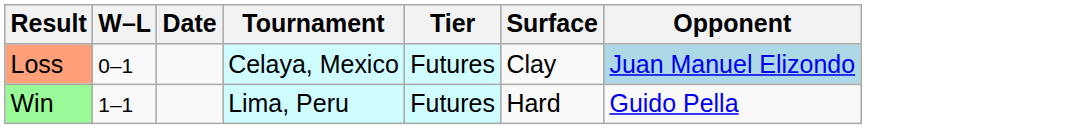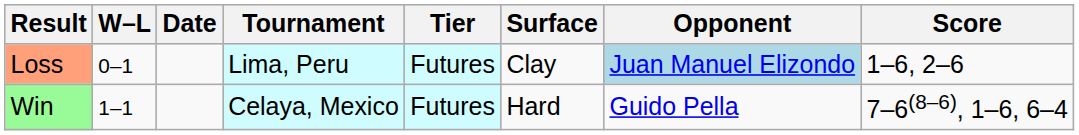+ column: Score | 1–6, 2–6 | 7–6(8–6), 1–6, 6–4
Loss | Tournament: Celaya, Mexico -> Lima, Peru
Win | Tournament: Lima, Peru -> Celaya, Mexico
